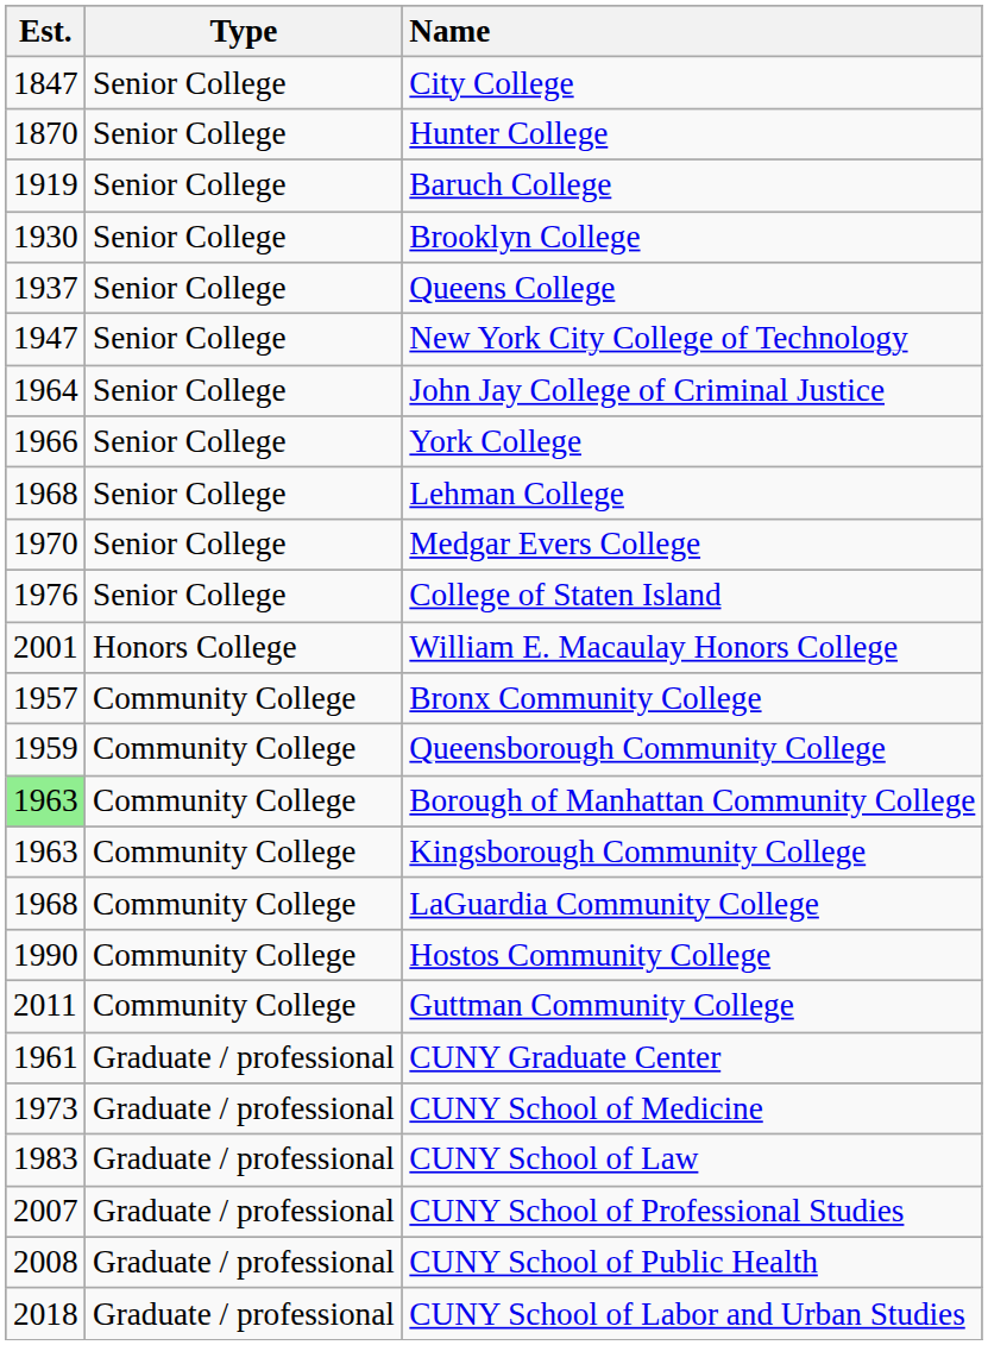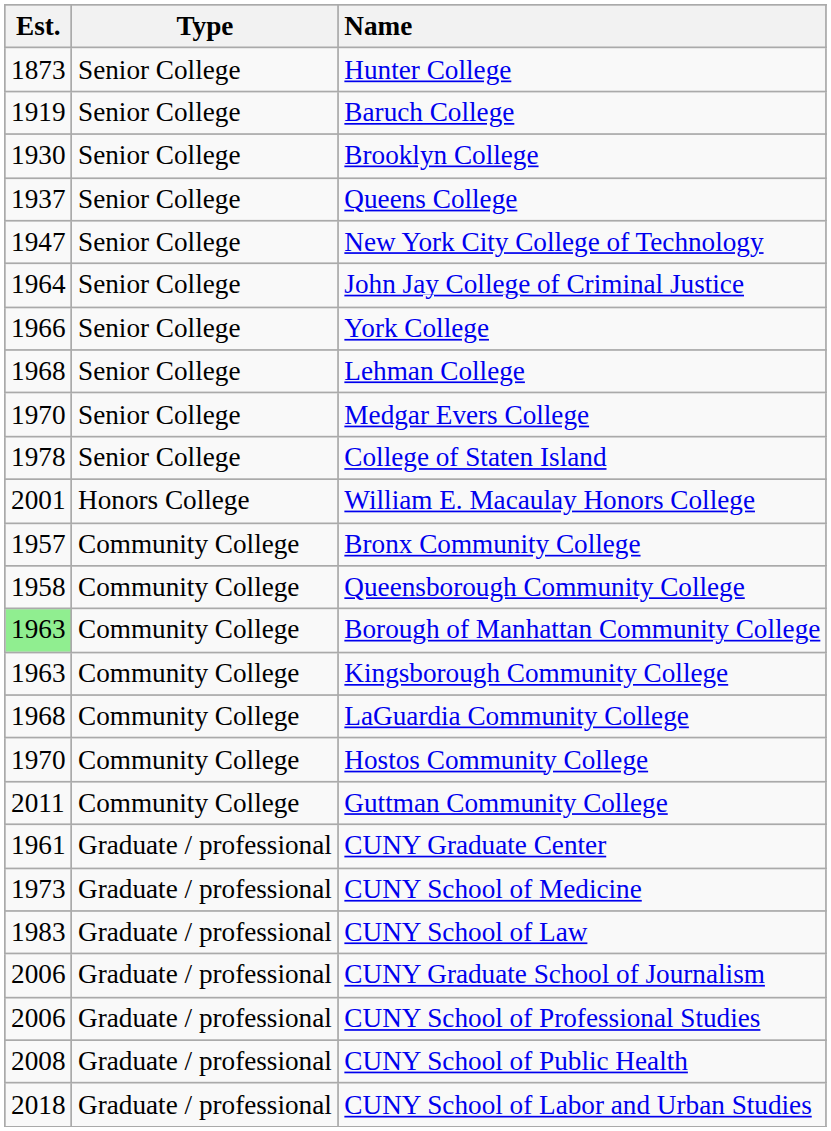- row: 1847 | Senior College | City College
Hunter College | Est.: 1870 -> 1873
College of Staten Island | Est.: 1976 -> 1978
Queensborough Community College | Est.: 1959 -> 1958
Hostos Community College | Est.: 1990 -> 1970
+ row: 2006 | Graduate / professional | CUNY Graduate School of Journalism
CUNY School of Professional Studies | Est.: 2007 -> 2006
